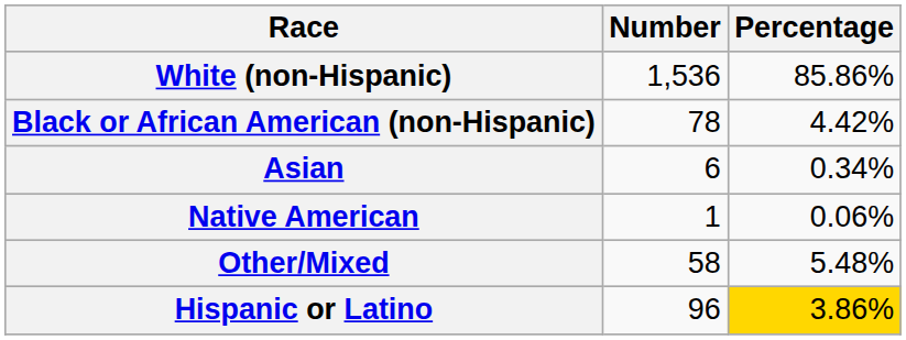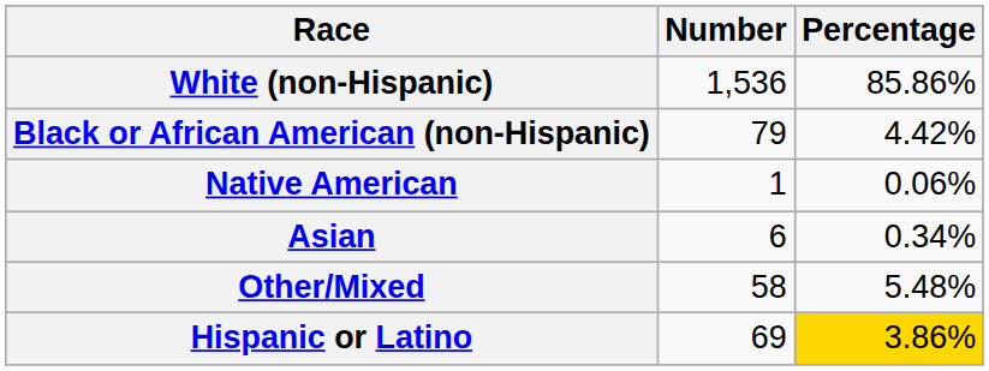Black or African American (non-Hispanic) | Number: 78 -> 79
rows swapped: Native American <-> Asian
Hispanic or Latino | Number: 96 -> 69
